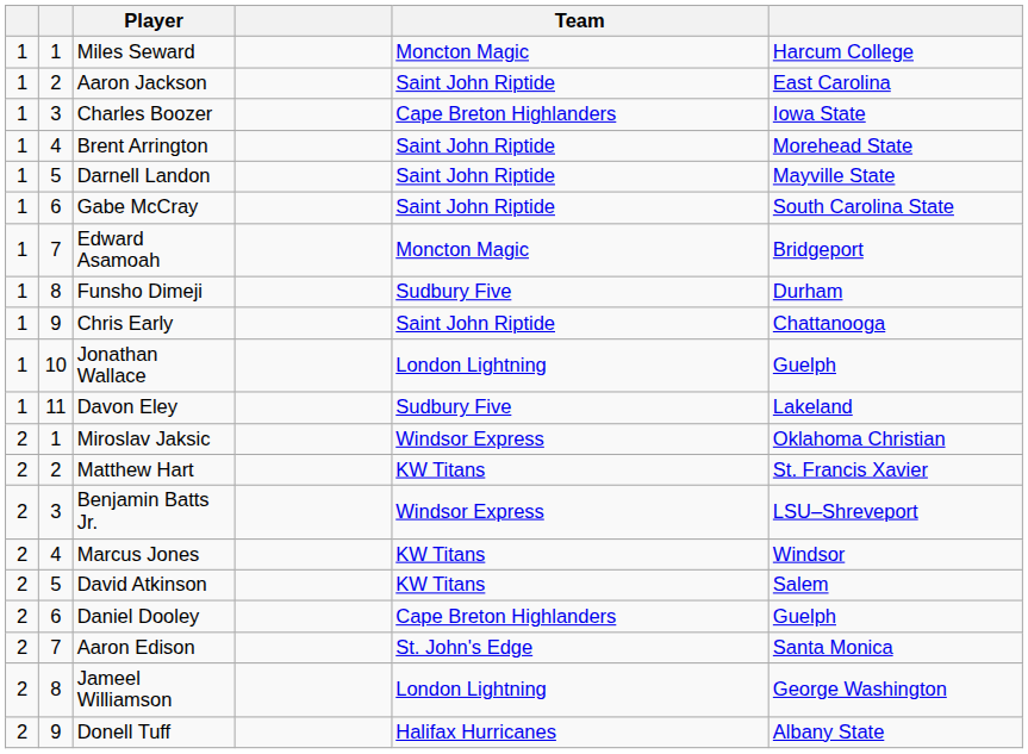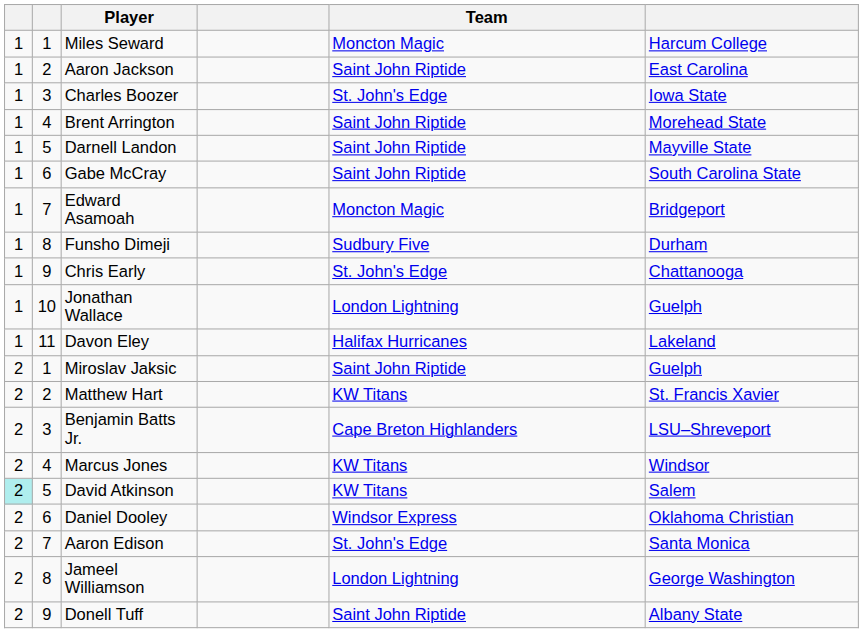Charles Boozer | Team: Cape Breton Highlanders -> St. John's Edge
Chris Early | Team: Saint John Riptide -> St. John's Edge
Davon Eley | Team: Sudbury Five -> Halifax Hurricanes
Miroslav Jaksic | Team: Windsor Express -> Saint John Riptide
Miroslav Jaksic | column 6: Oklahoma Christian -> Guelph
Benjamin Batts Jr. | Team: Windsor Express -> Cape Breton Highlanders
David Atkinson | column 1: no background -> paleturquoise background
Daniel Dooley | Team: Cape Breton Highlanders -> Windsor Express
Daniel Dooley | column 6: Guelph -> Oklahoma Christian
Donell Tuff | Team: Halifax Hurricanes -> Saint John Riptide
